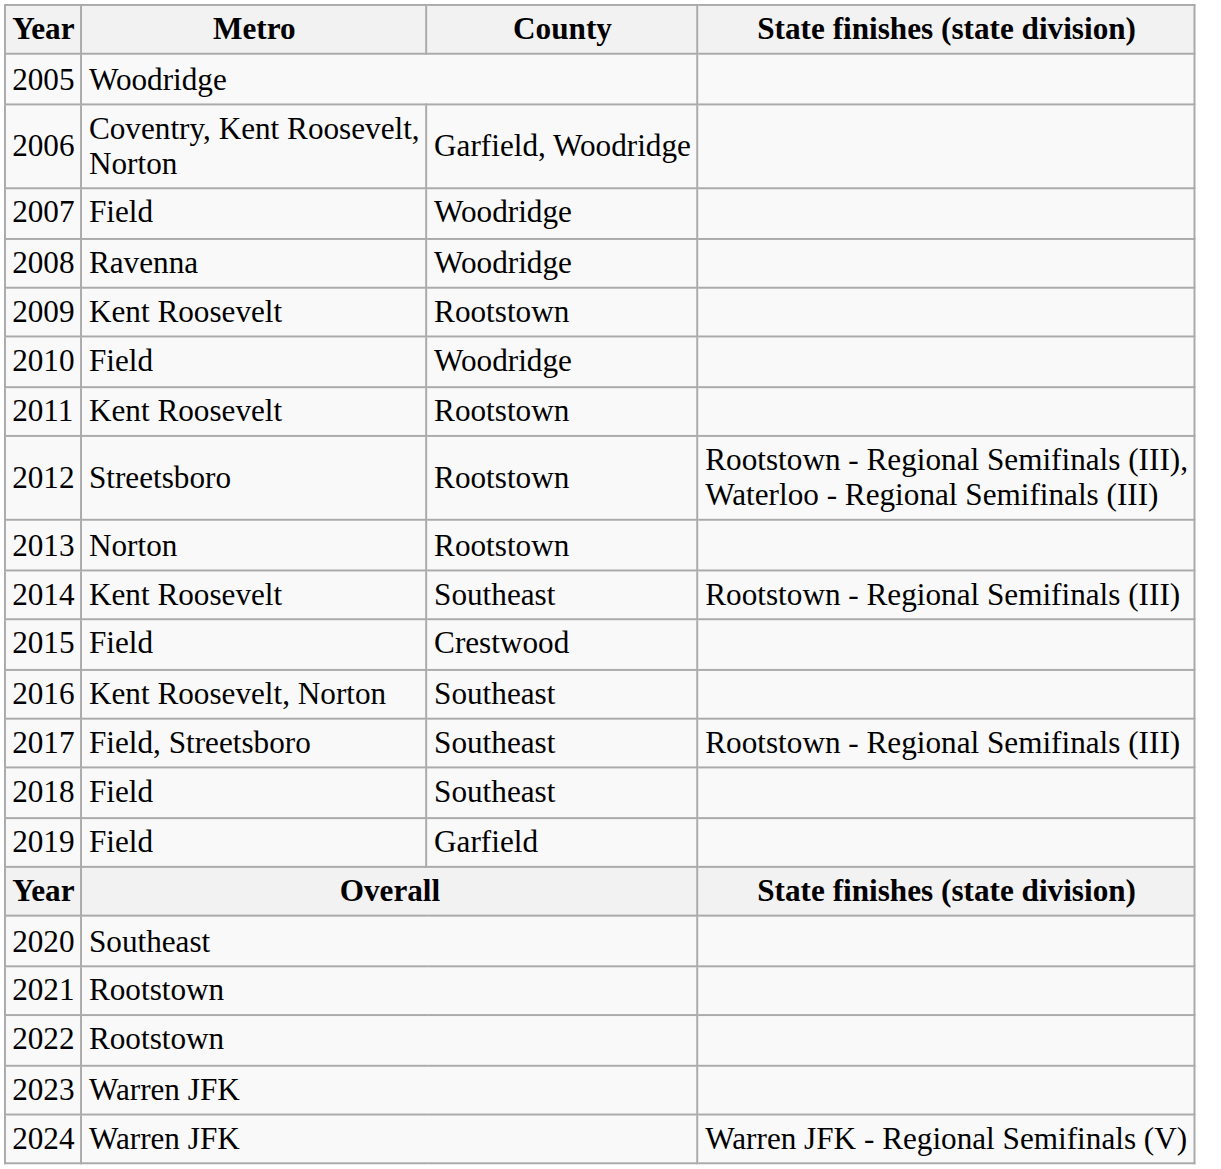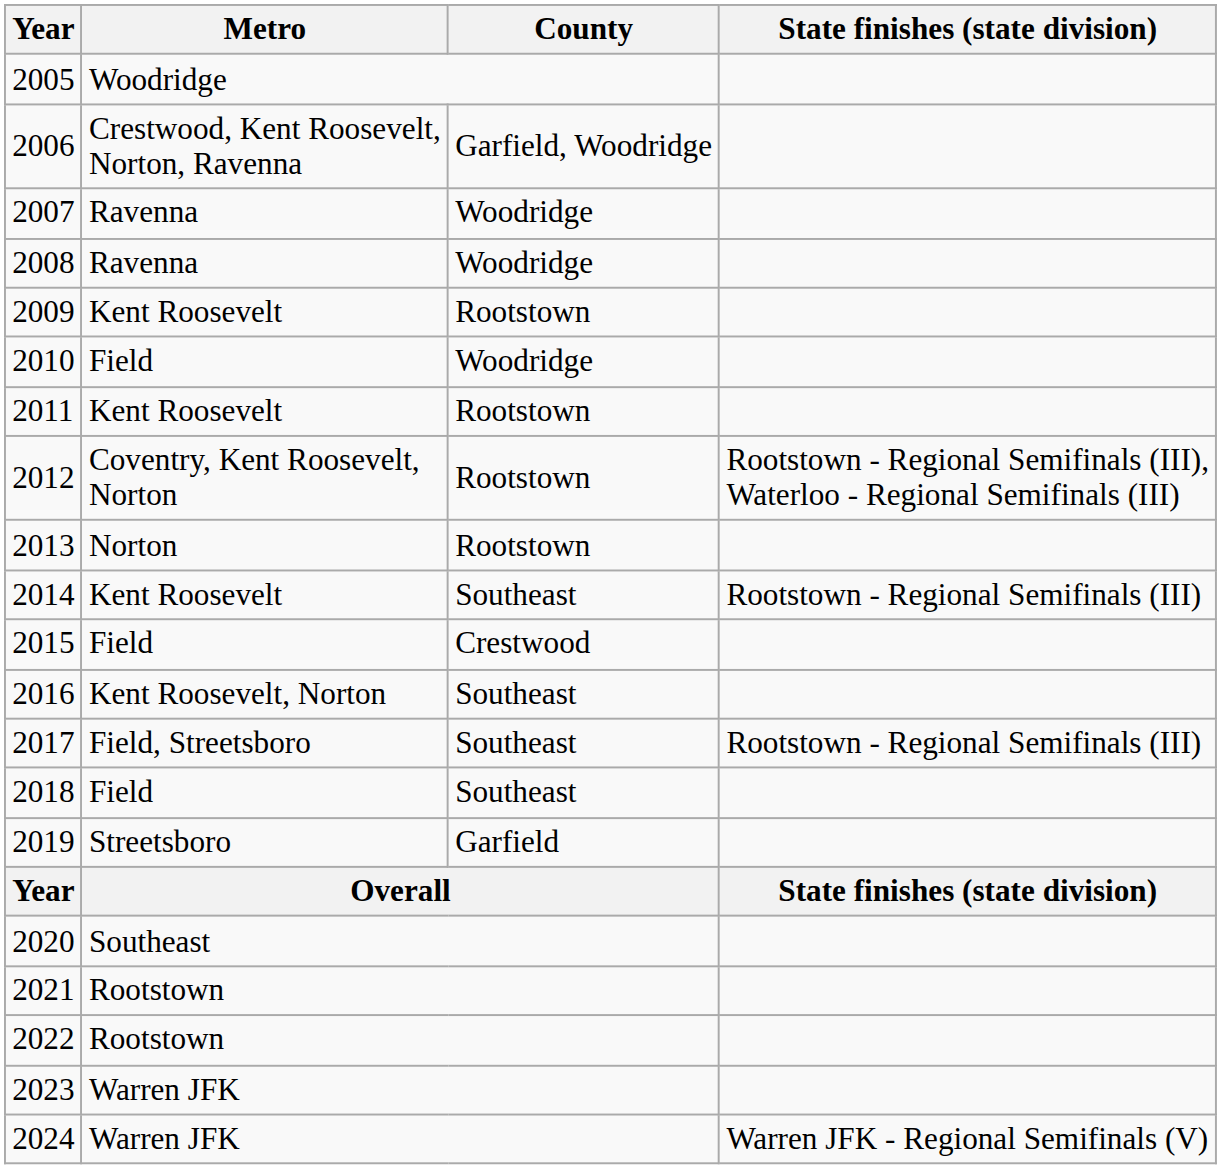2006 | Metro: Coventry, Kent Roosevelt, Norton -> Crestwood, Kent Roosevelt, Norton, Ravenna
2007 | Metro: Field -> Ravenna
2012 | Metro: Streetsboro -> Coventry, Kent Roosevelt, Norton
2019 | Metro: Field -> Streetsboro
